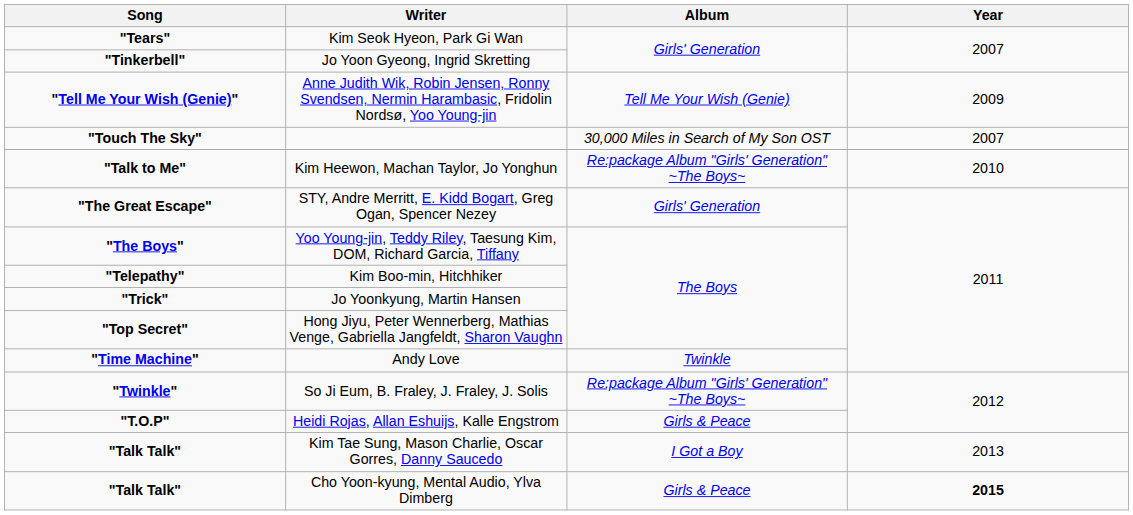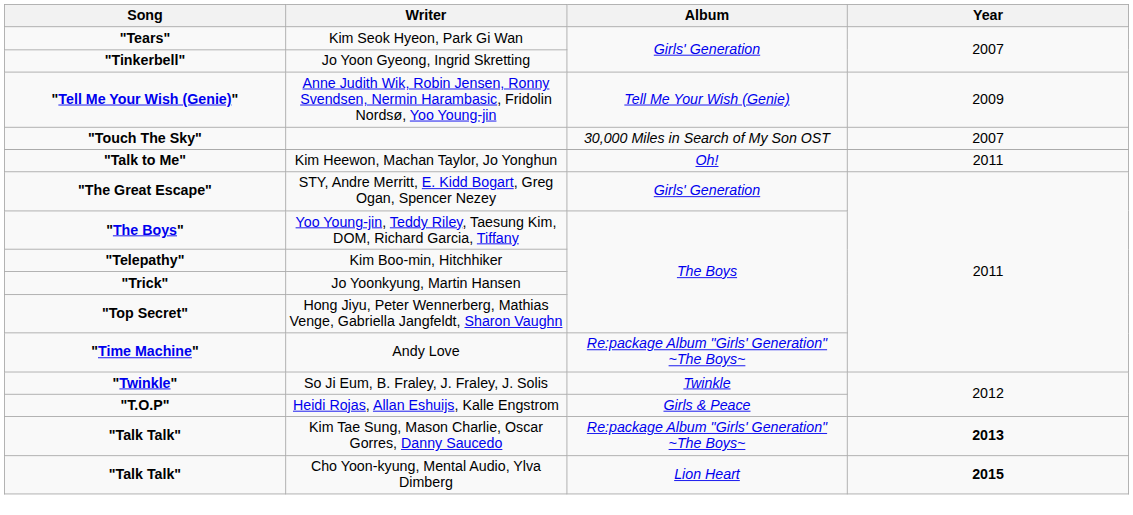Kim Heewon, Machan Taylor, Jo Yonghun | Album: Re:package Album "Girls' Generation" ~The Boys~ -> Oh!
Kim Heewon, Machan Taylor, Jo Yonghun | Year: 2010 -> 2011
Andy Love | Album: Twinkle -> Re:package Album "Girls' Generation" ~The Boys~
So Ji Eum, B. Fraley, J. Fraley, J. Solis | Album: Re:package Album "Girls' Generation" ~The Boys~ -> Twinkle
Kim Tae Sung, Mason Charlie, Oscar Gorres, Danny Saucedo | Album: I Got a Boy -> Re:package Album "Girls' Generation" ~The Boys~
Kim Tae Sung, Mason Charlie, Oscar Gorres, Danny Saucedo | Year: normal -> bold
Cho Yoon-kyung, Mental Audio, Ylva Dimberg | Album: Girls & Peace -> Lion Heart
